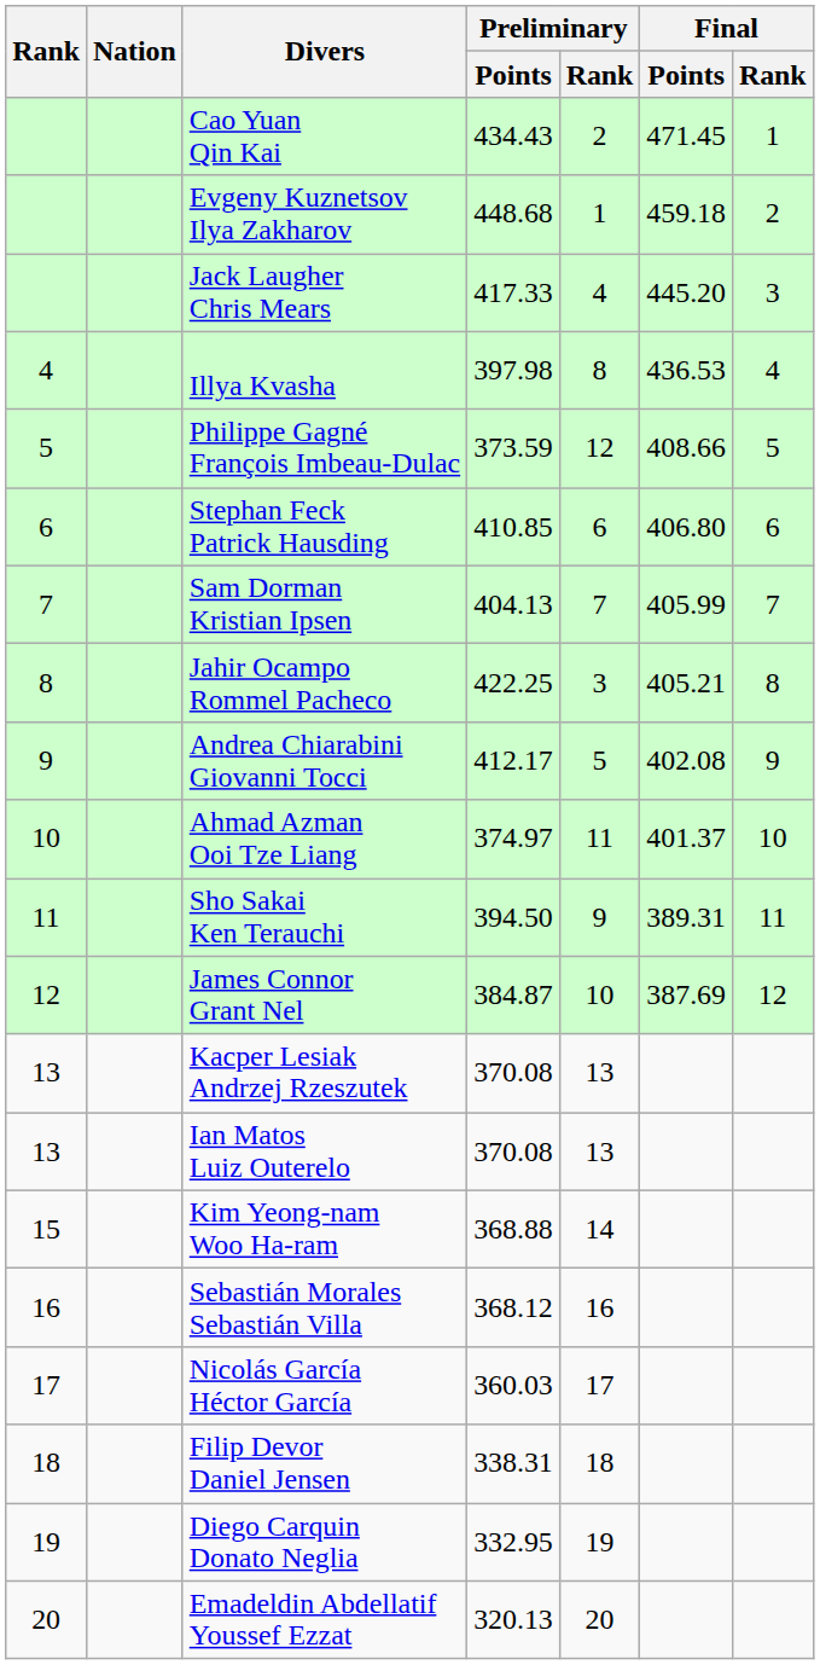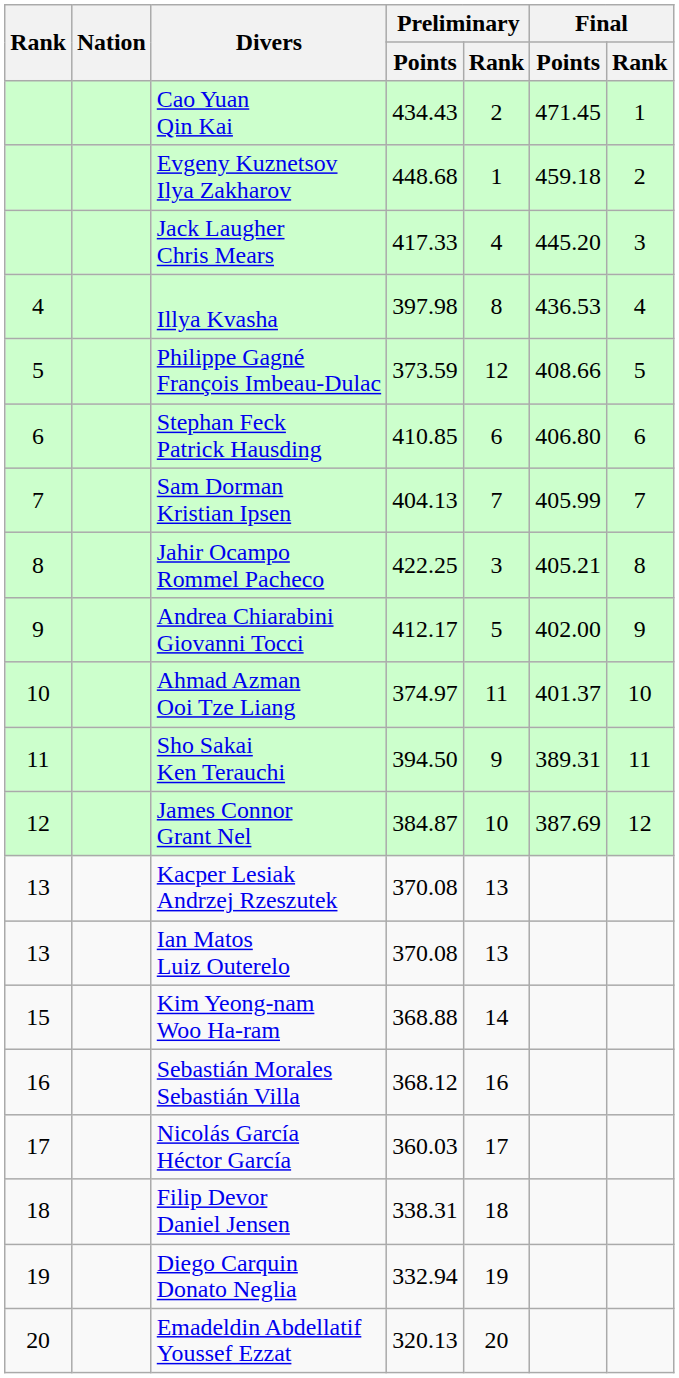Andrea Chiarabini Giovanni Tocci | Final / Points: 402.08 -> 402.00
Diego Carquin Donato Neglia | Preliminary / Points: 332.95 -> 332.94
